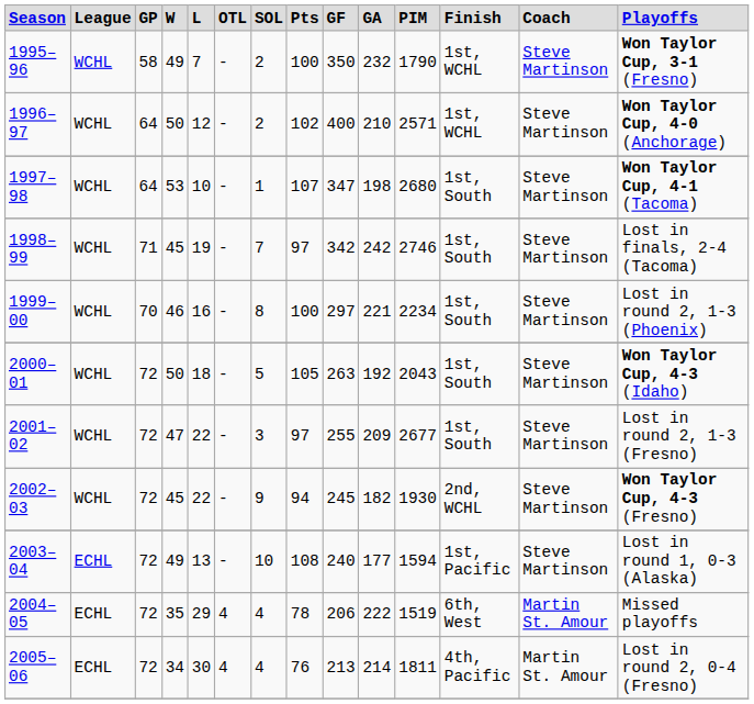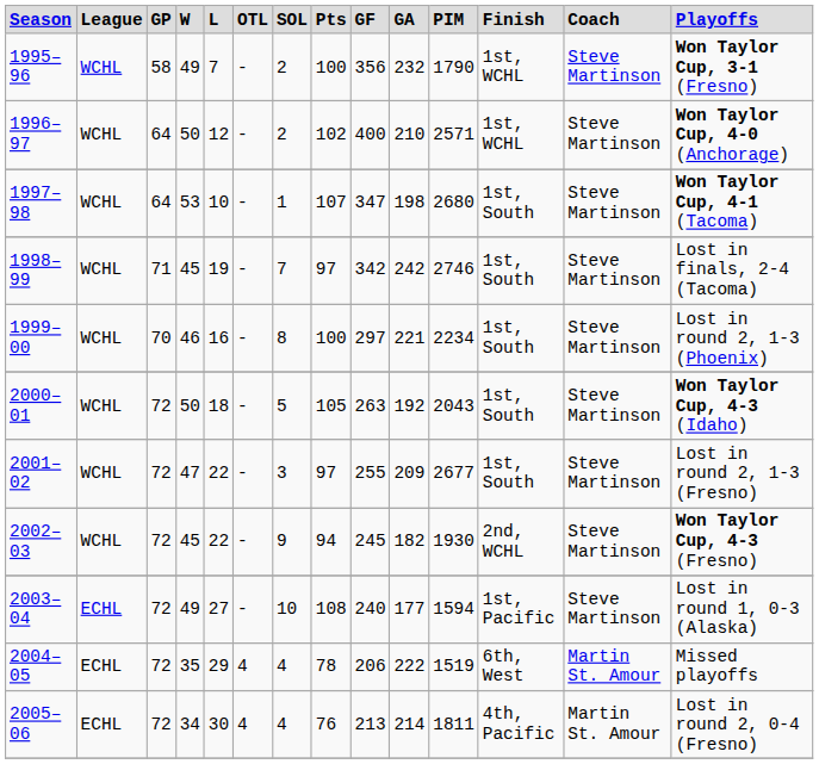1995–96 | column 9: 350 -> 356
2003–04 | column 5: 13 -> 27
